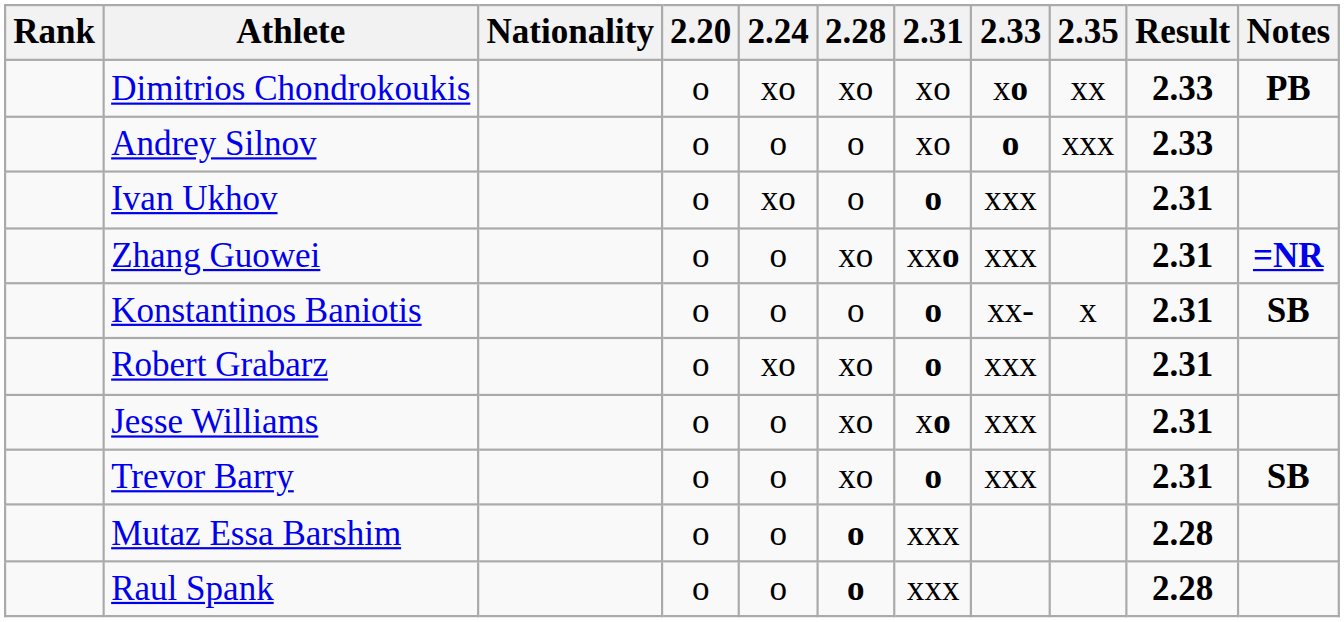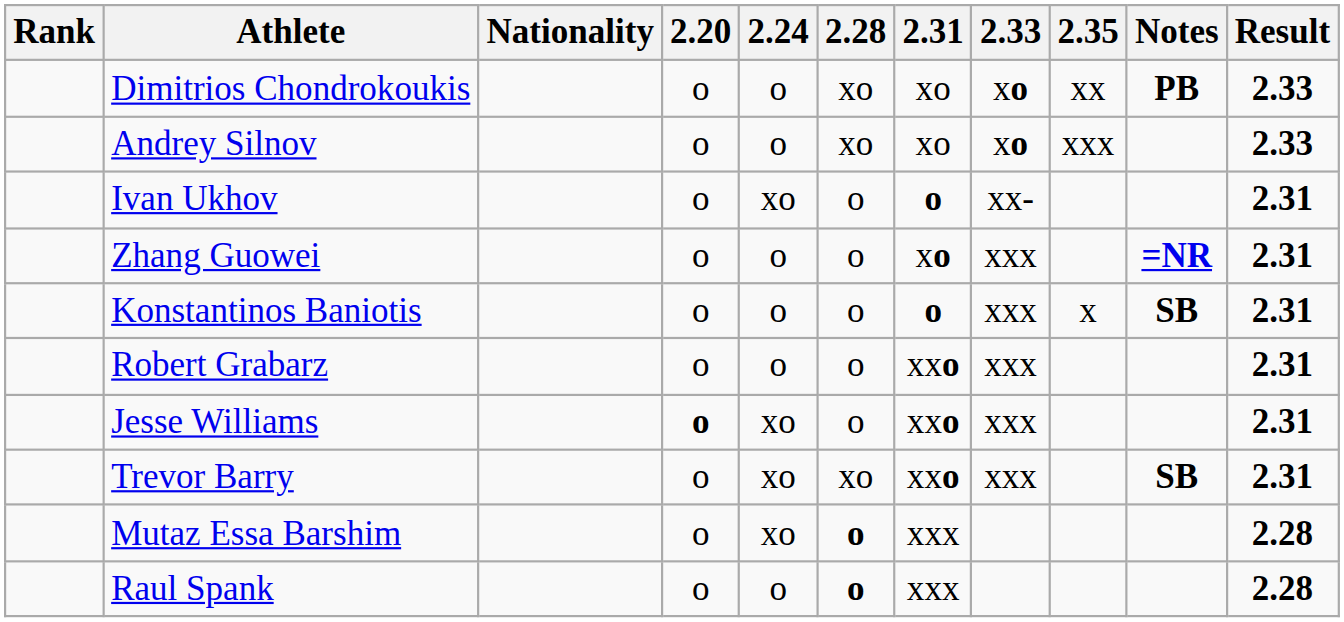columns swapped: Result <-> Notes
Dimitrios Chondrokoukis | 2.24: xo -> o
Andrey Silnov | 2.28: o -> xo
Andrey Silnov | 2.33: o -> xo
Ivan Ukhov | 2.33: xxx -> xx-
Zhang Guowei | 2.28: xo -> o
Zhang Guowei | 2.31: xxo -> xo
Konstantinos Baniotis | 2.33: xx- -> xxx
Robert Grabarz | 2.24: xo -> o
Robert Grabarz | 2.28: xo -> o
Robert Grabarz | 2.31: o -> xxo
Jesse Williams | 2.20: normal -> bold
Jesse Williams | 2.24: o -> xo
Jesse Williams | 2.28: xo -> o
Jesse Williams | 2.31: xo -> xxo
Trevor Barry | 2.24: o -> xo
Trevor Barry | 2.31: o -> xxo
Mutaz Essa Barshim | 2.24: o -> xo
